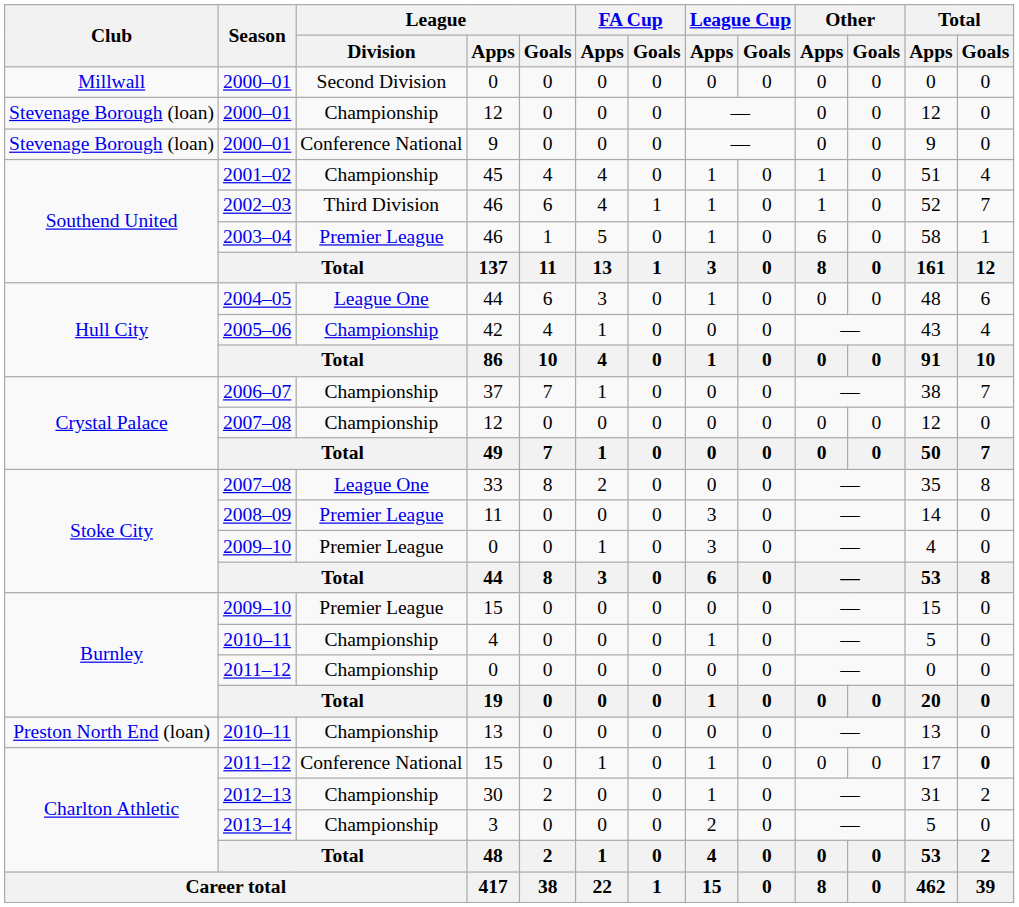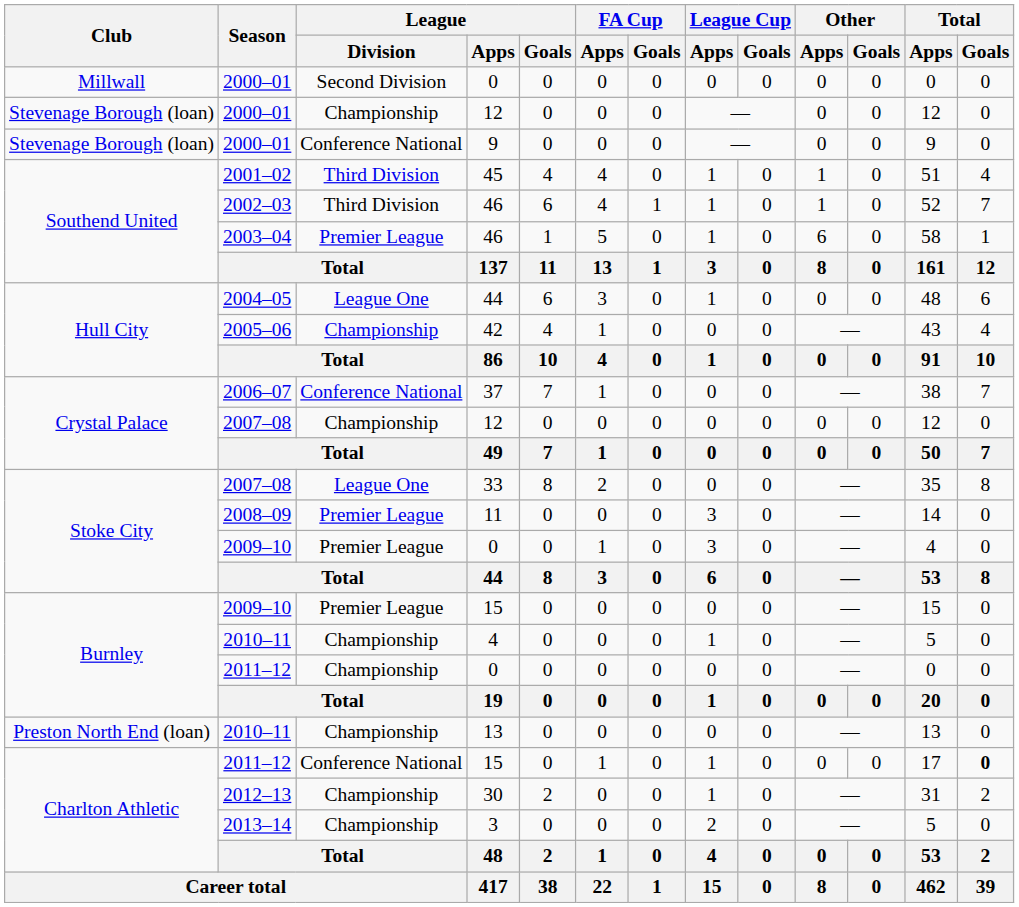45 | League / Division: Championship -> Third Division
37 | League / Division: Championship -> Conference National
